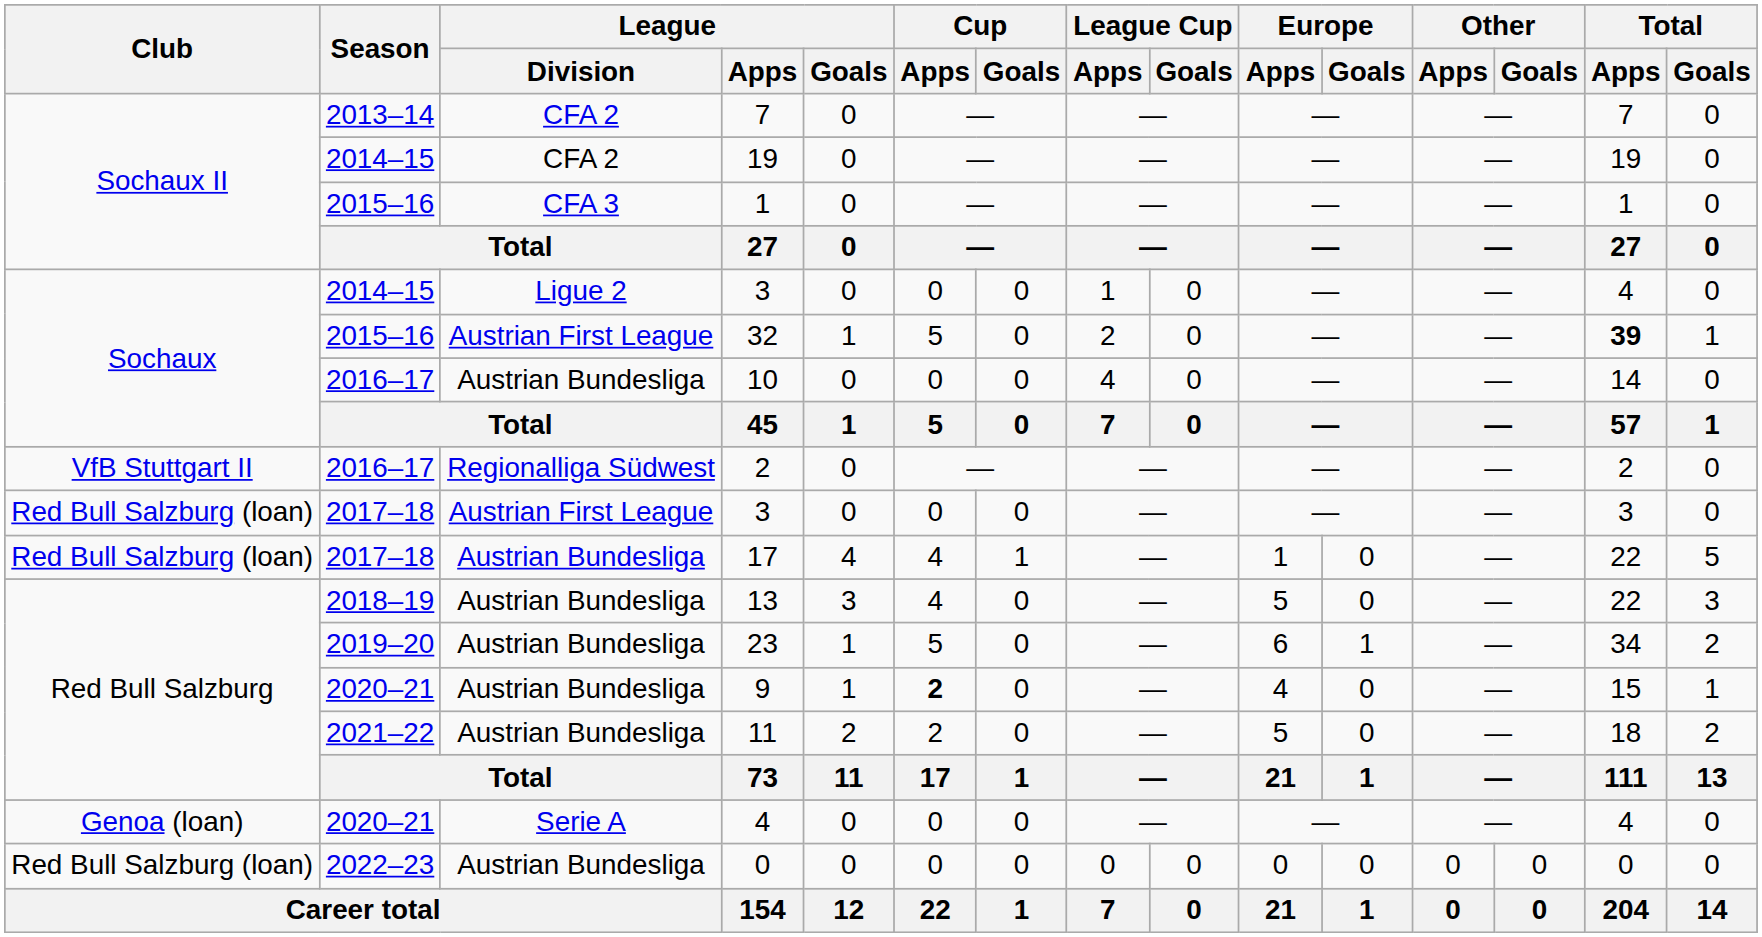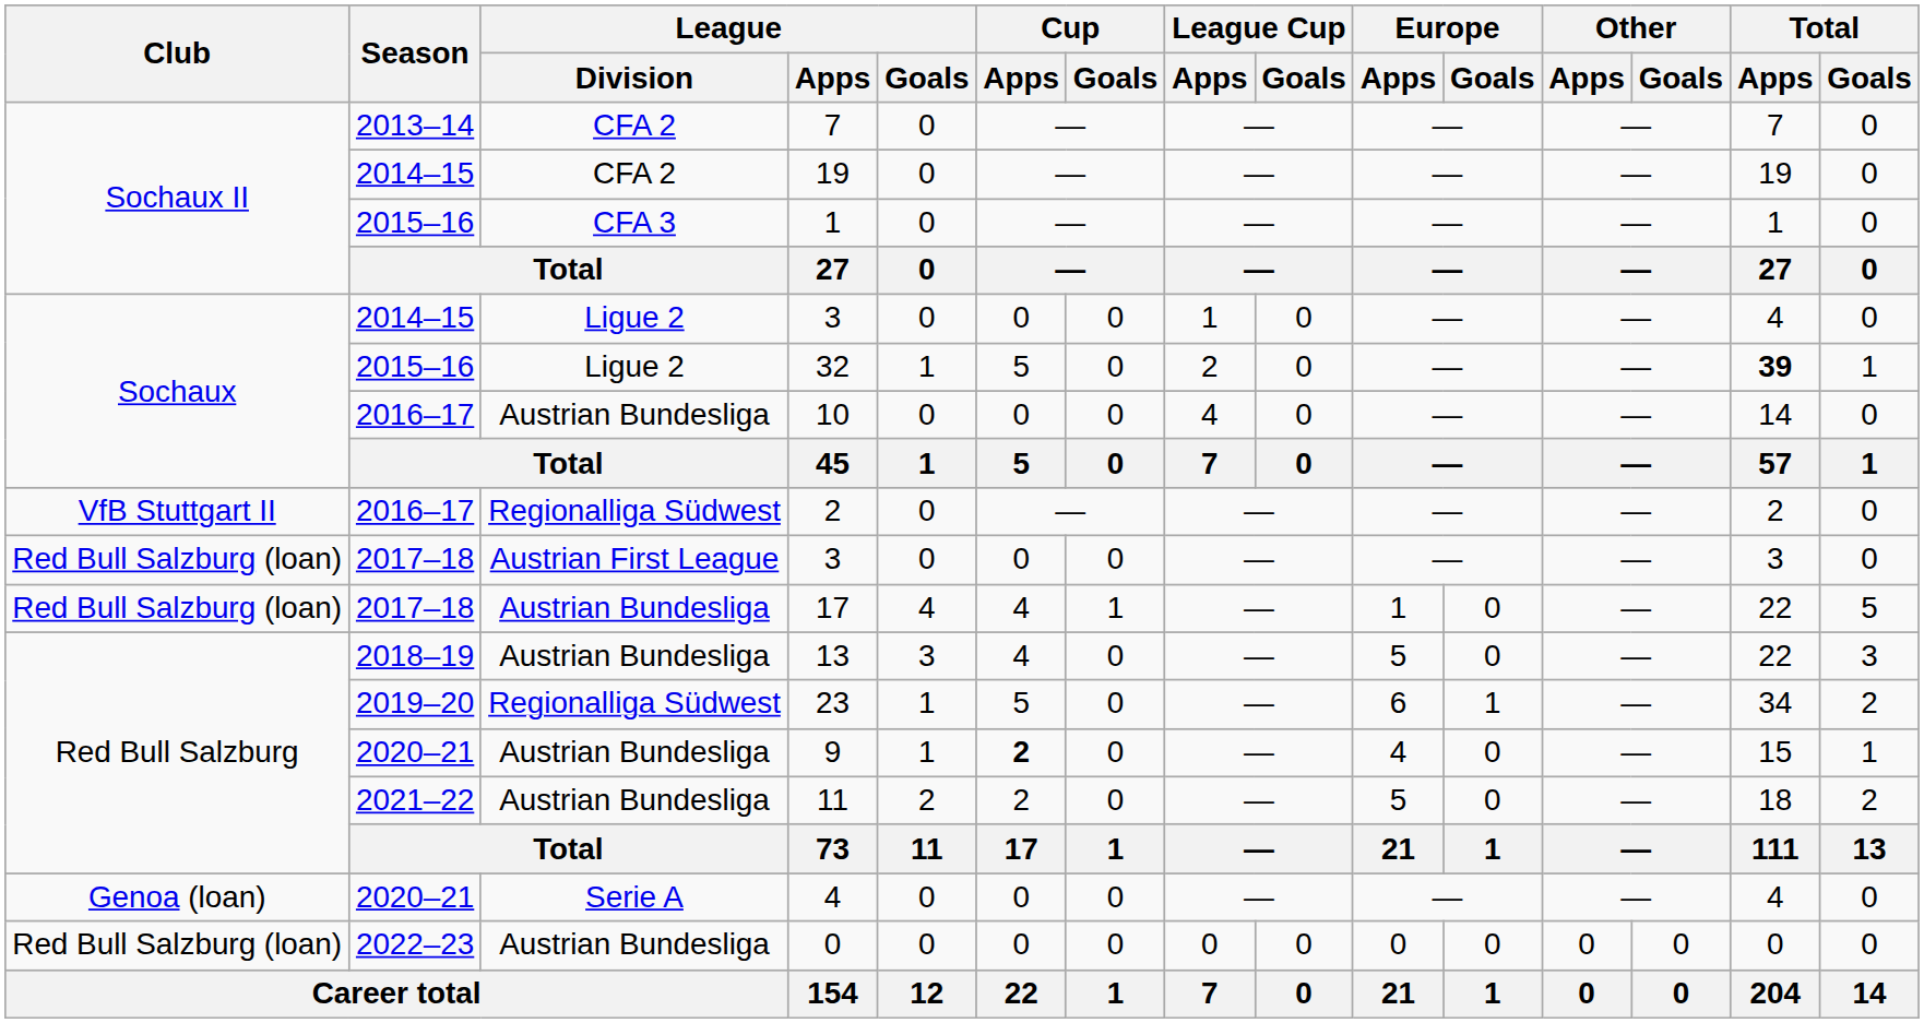32 | League / Division: Austrian First League -> Ligue 2
23 | League / Division: Austrian Bundesliga -> Regionalliga Südwest
